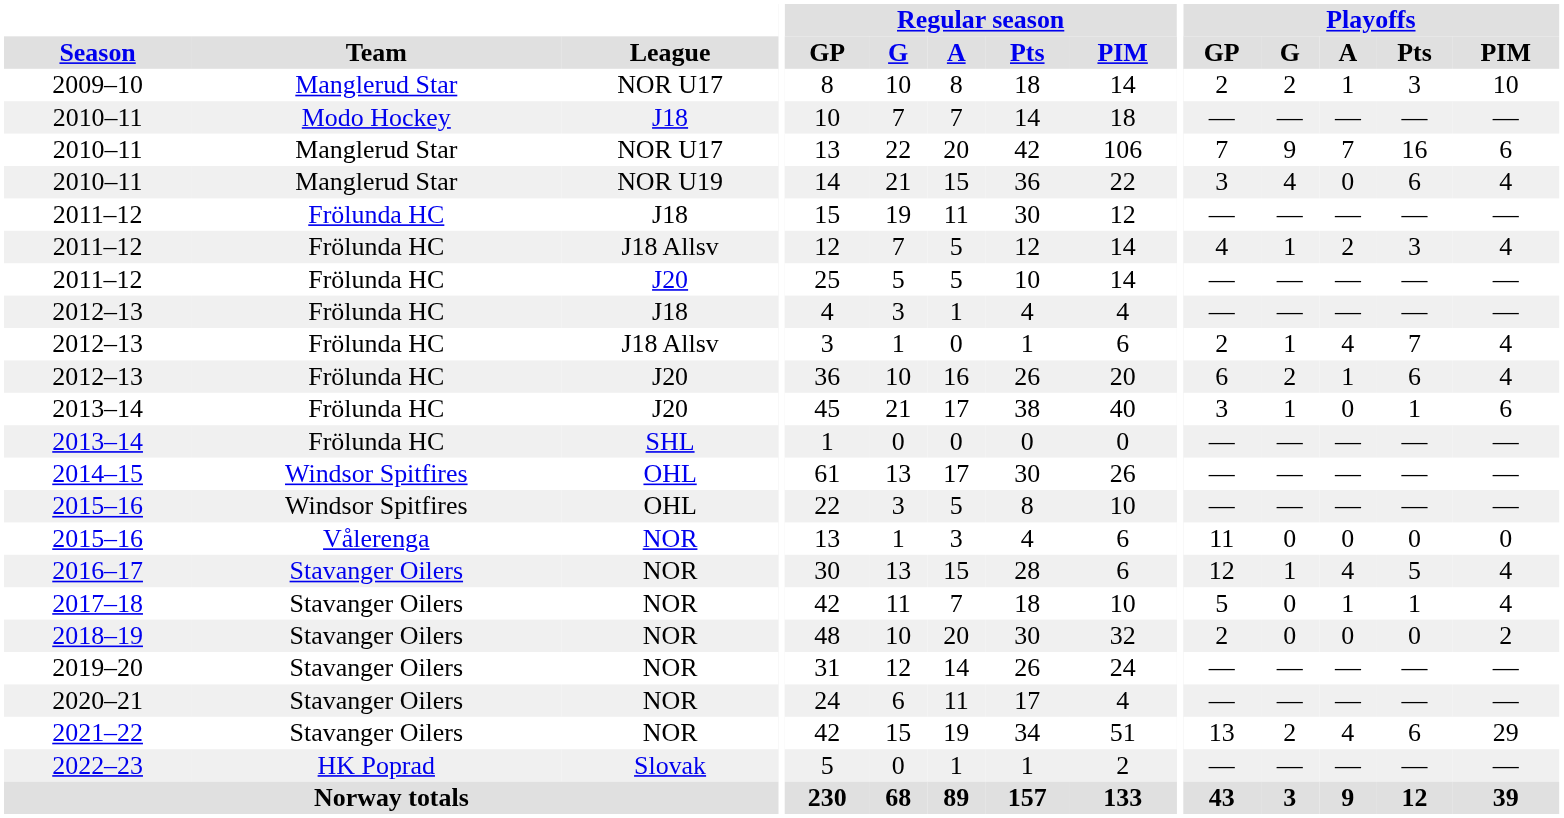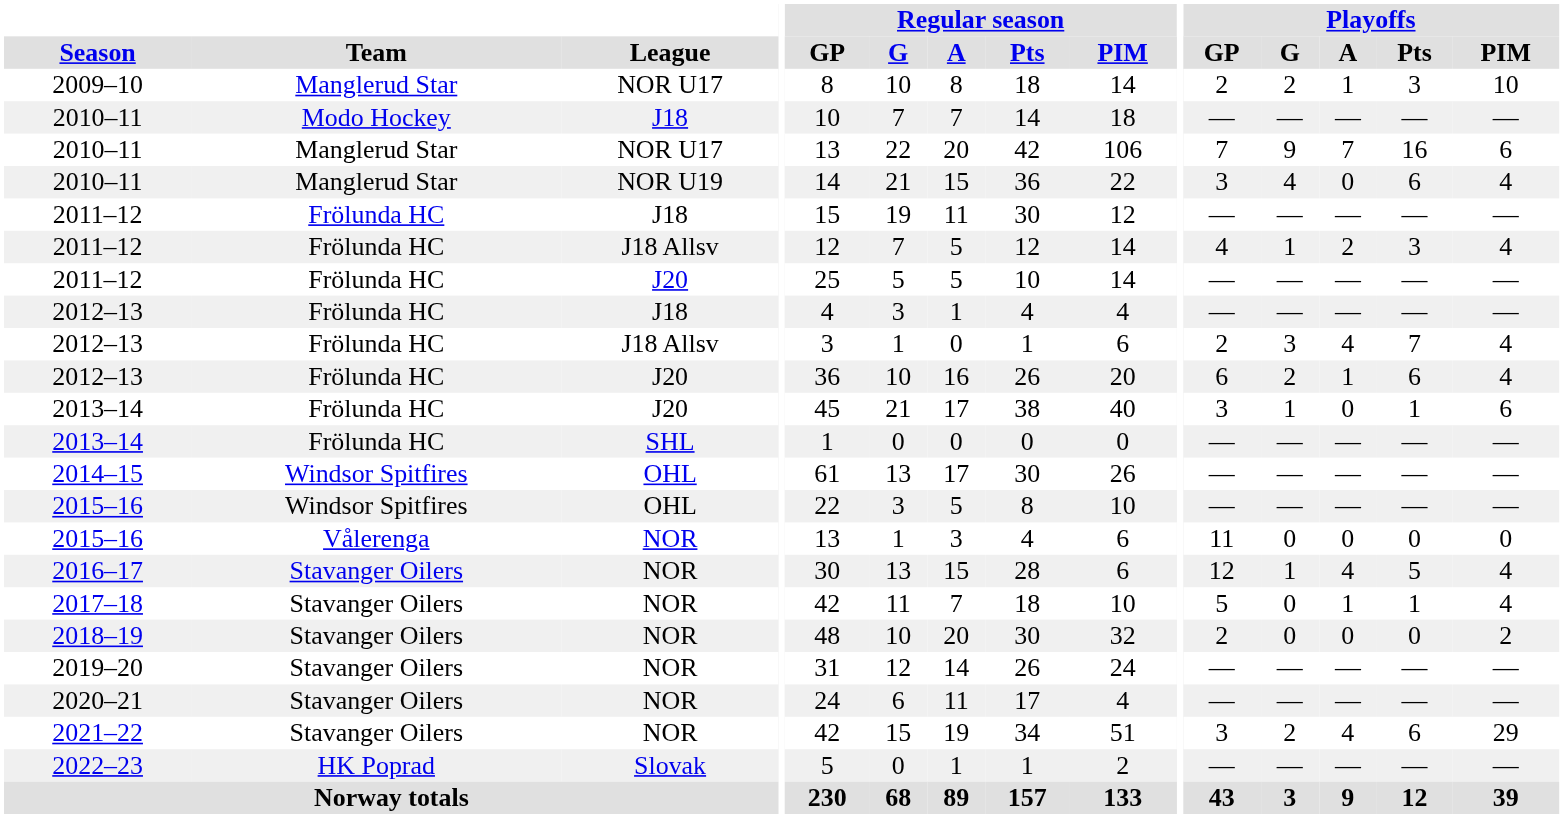2012–13 / J18 Allsv | Playoffs / G: 1 -> 3
2021–22 | Playoffs / GP: 13 -> 3
